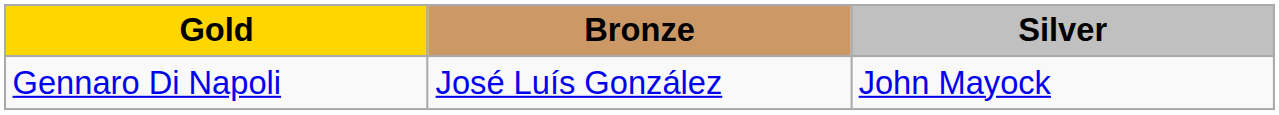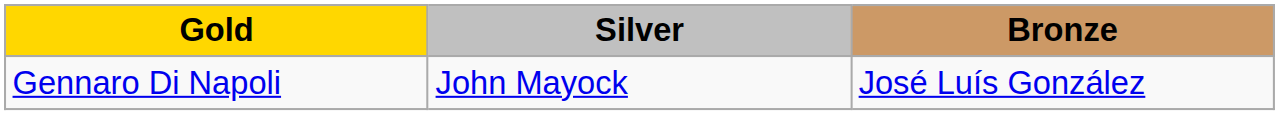columns swapped: Silver <-> Bronze
